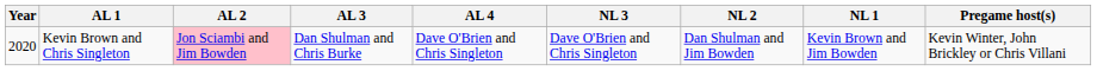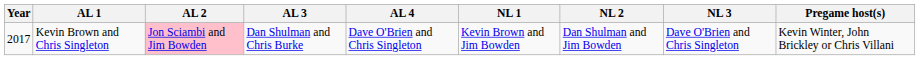columns swapped: NL 1 <-> NL 3
Kevin Brown and Chris Singleton | Year: 2020 -> 2017
